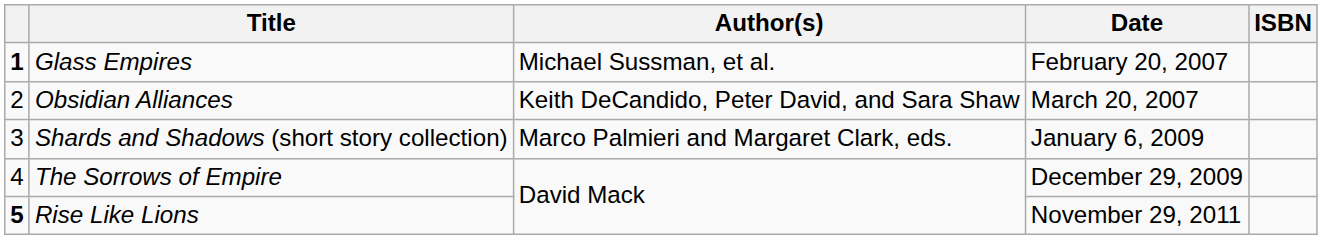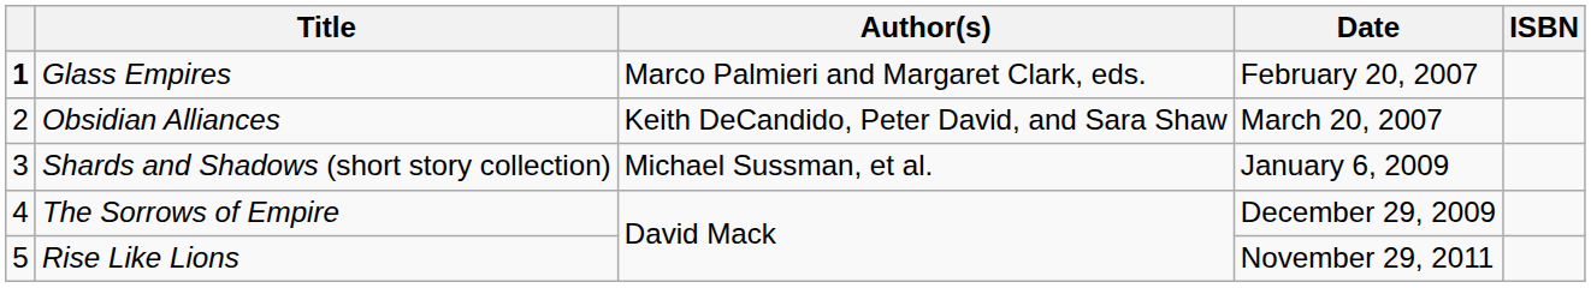Glass Empires | Author(s): Michael Sussman, et al. -> Marco Palmieri and Margaret Clark, eds.
Shards and Shadows (short story collection) | Author(s): Marco Palmieri and Margaret Clark, eds. -> Michael Sussman, et al.
Rise Like Lions | column 1: bold -> normal
